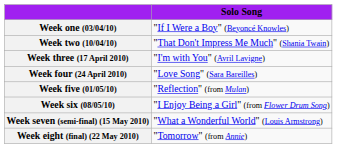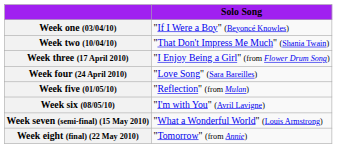Week three (17 April 2010) | Solo Song: "I'm with You" (Avril Lavigne) -> "I Enjoy Being a Girl" (from Flower Drum Song)
Week six (08/05/10) | Solo Song: "I Enjoy Being a Girl" (from Flower Drum Song) -> "I'm with You" (Avril Lavigne)
